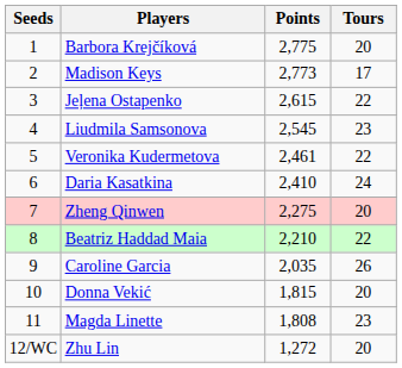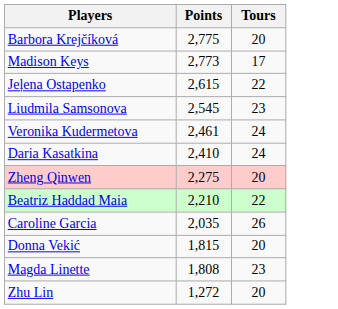- column: Seeds | 1 | 2 | 3 | 4 | 5 | 6 | 7 | 8 | 9 | 10 | 11 | 12/WC
Veronika Kudermetova | Tours: 22 -> 24
